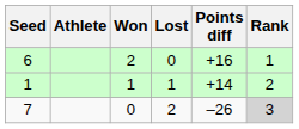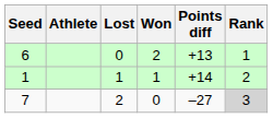columns swapped: Won <-> Lost
6 | Points diff: +16 -> +13
7 | Points diff: –26 -> –27
